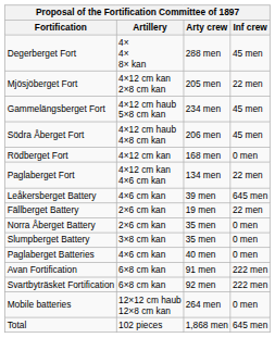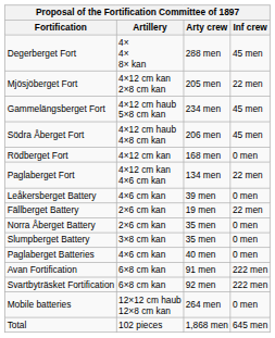Leåkersberget Battery | Inf crew: 645 men -> 0 men
